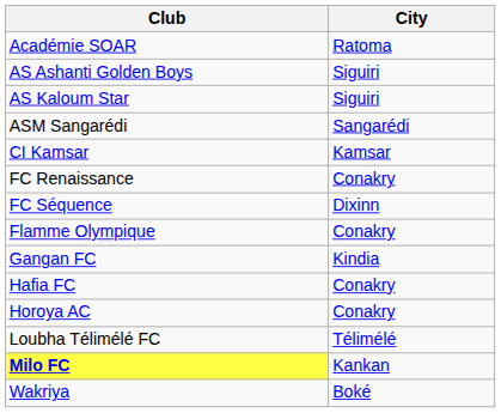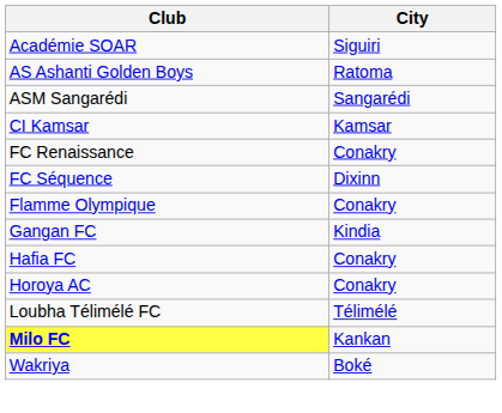Académie SOAR | City: Ratoma -> Siguiri
AS Ashanti Golden Boys | City: Siguiri -> Ratoma
- row: AS Kaloum Star | Siguiri
